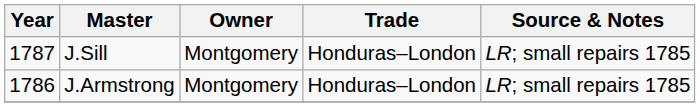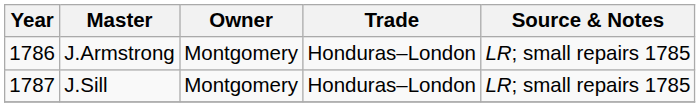rows swapped: J.Armstrong <-> J.Sill
